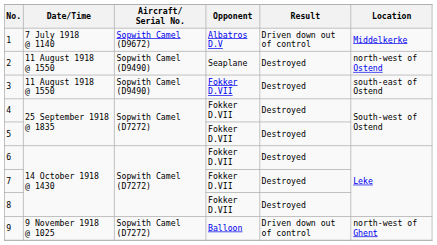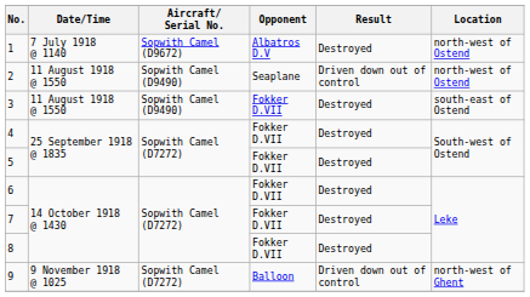1 | Result: Driven down out of control -> Destroyed
1 | Location: Middelkerke -> north-west of Ostend
2 | Result: Destroyed -> Driven down out of control
